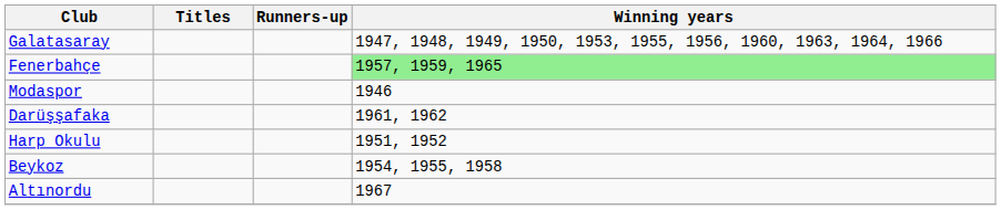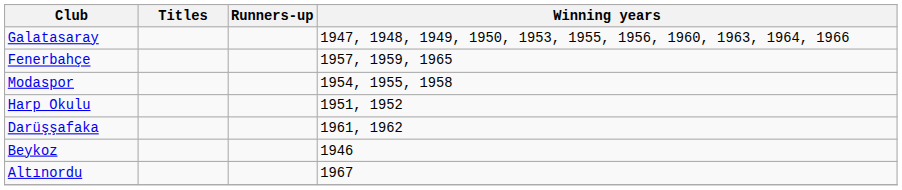Fenerbahçe | Winning years: lightgreen background -> no background
Modaspor | Winning years: 1946 -> 1954, 1955, 1958
rows swapped: Harp Okulu <-> Darüşşafaka
Beykoz | Winning years: 1954, 1955, 1958 -> 1946
